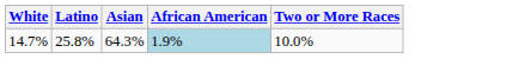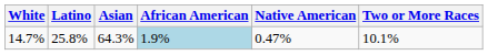+ column: Native American | 0.47%
14.7% | Two or More Races: 10.0% -> 10.1%
